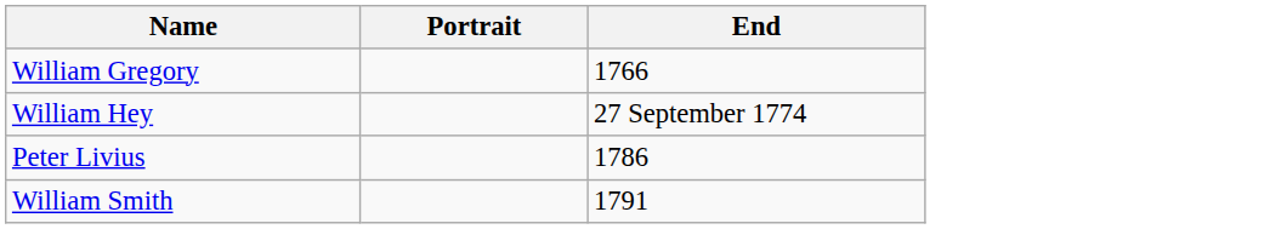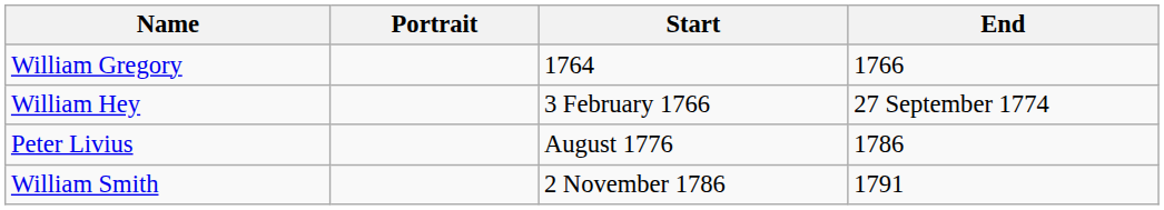+ column: Start | 1764 | 3 February 1766 | August 1776 | 2 November 1786
